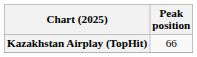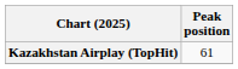Kazakhstan Airplay (TopHit) | Peak position: 66 -> 61
